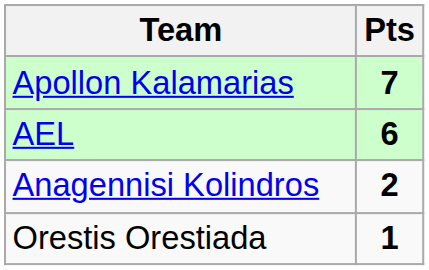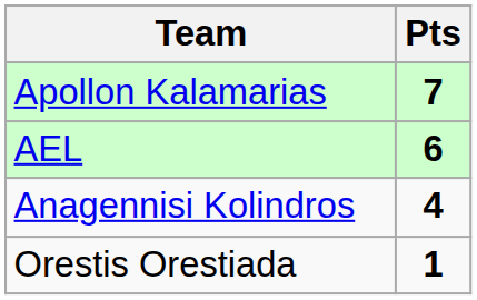Anagennisi Kolindros | Pts: 2 -> 4
